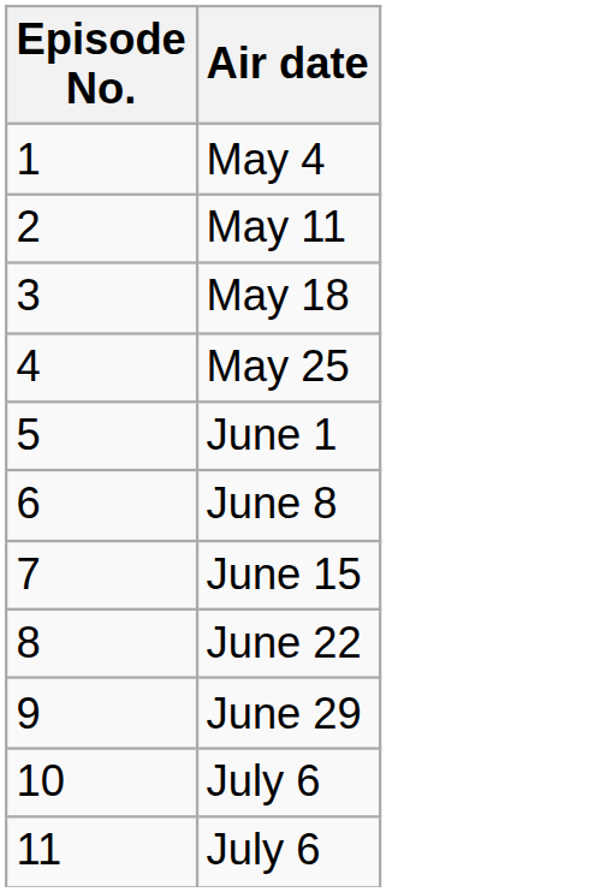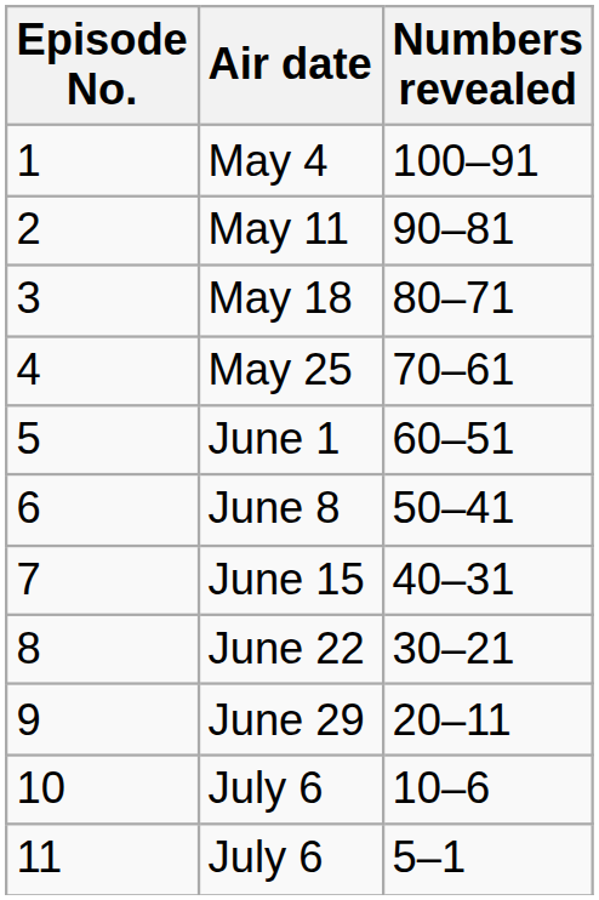+ column: Numbers revealed | 100–91 | 90–81 | 80–71 | 70–61 | 60–51 | 50–41 | 40–31 | 30–21 | 20–11 | 10–6 | 5–1
